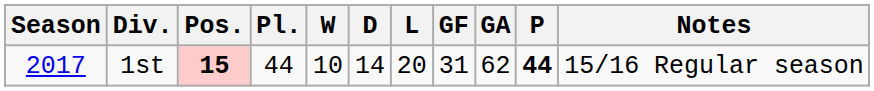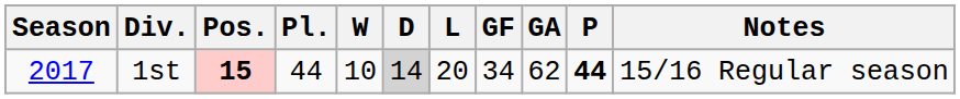1st | D: no background -> lightgrey background
1st | GF: 31 -> 34
